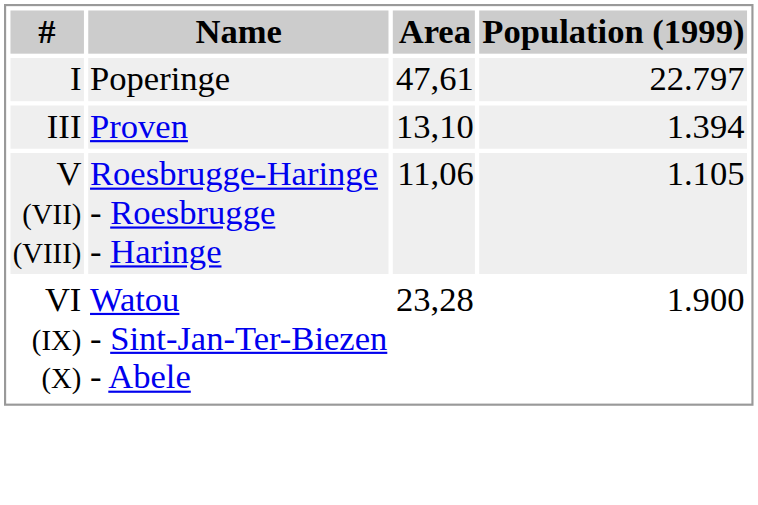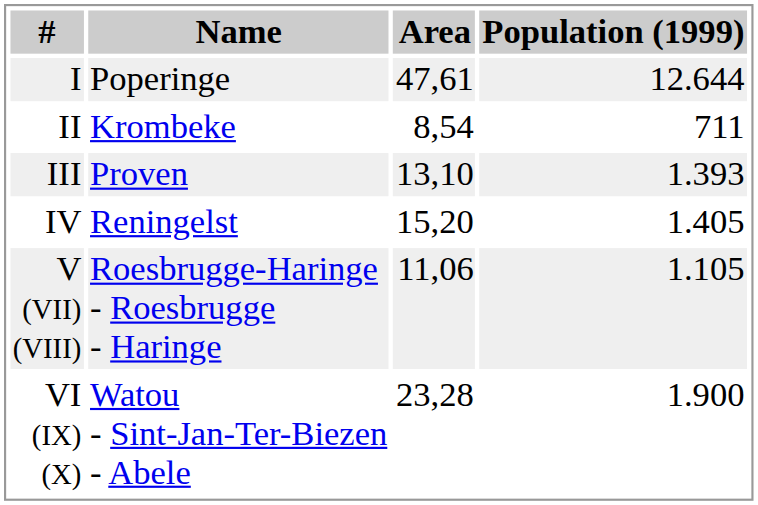I | Population (1999): 22.797 -> 12.644
+ row: II | Krombeke | 8,54 | 711
III | Population (1999): 1.394 -> 1.393
+ row: IV | Reningelst | 15,20 | 1.405
